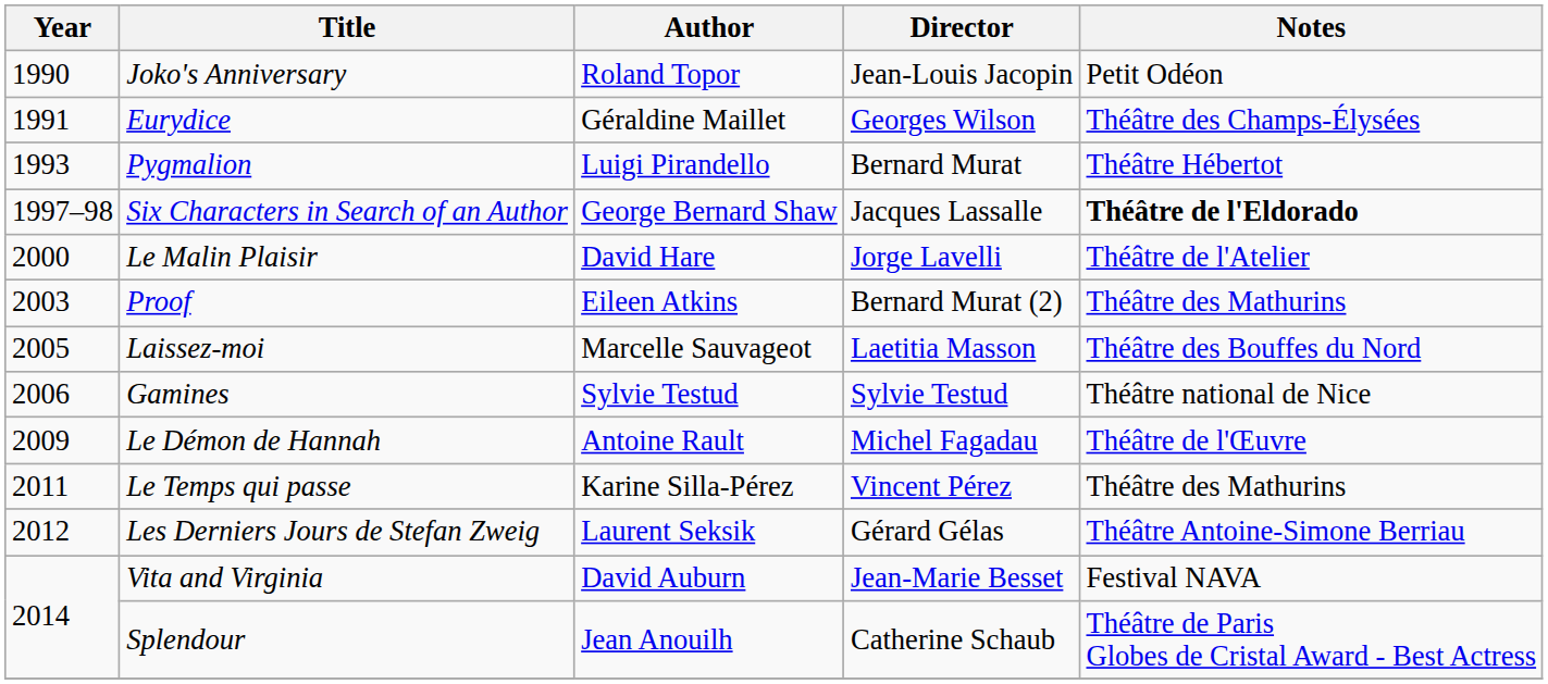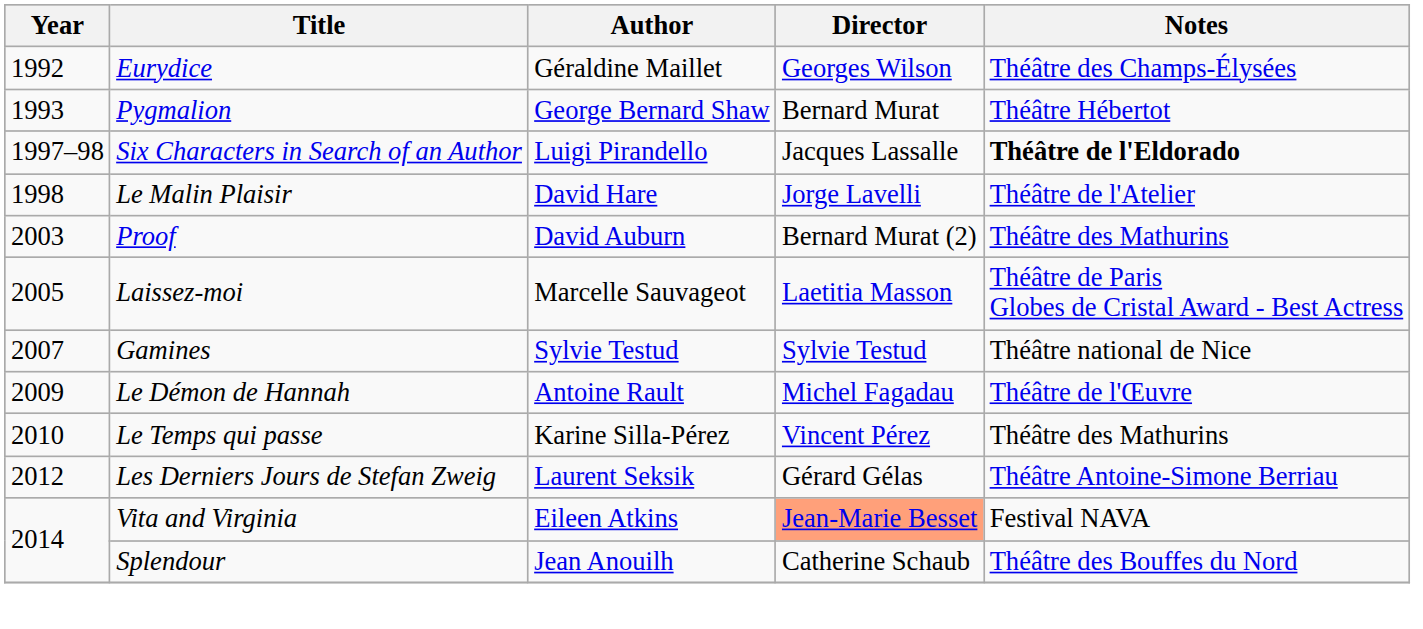- row: 1990 | Joko's Anniversary | Roland Topor | Jean-Louis Jacopin | Petit Odéon
Eurydice | Year: 1991 -> 1992
Pygmalion | Author: Luigi Pirandello -> George Bernard Shaw
Six Characters in Search of an Author | Author: George Bernard Shaw -> Luigi Pirandello
Le Malin Plaisir | Year: 2000 -> 1998
Proof | Author: Eileen Atkins -> David Auburn
Laissez-moi | Notes: Théâtre des Bouffes du Nord -> Théâtre de Paris Globes de Cristal Award - Best Actress
Gamines | Year: 2006 -> 2007
Le Temps qui passe | Year: 2011 -> 2010
Vita and Virginia | Author: David Auburn -> Eileen Atkins
Vita and Virginia | Director: no background -> lightsalmon background
Splendour | Notes: Théâtre de Paris Globes de Cristal Award - Best Actress -> Théâtre des Bouffes du Nord
